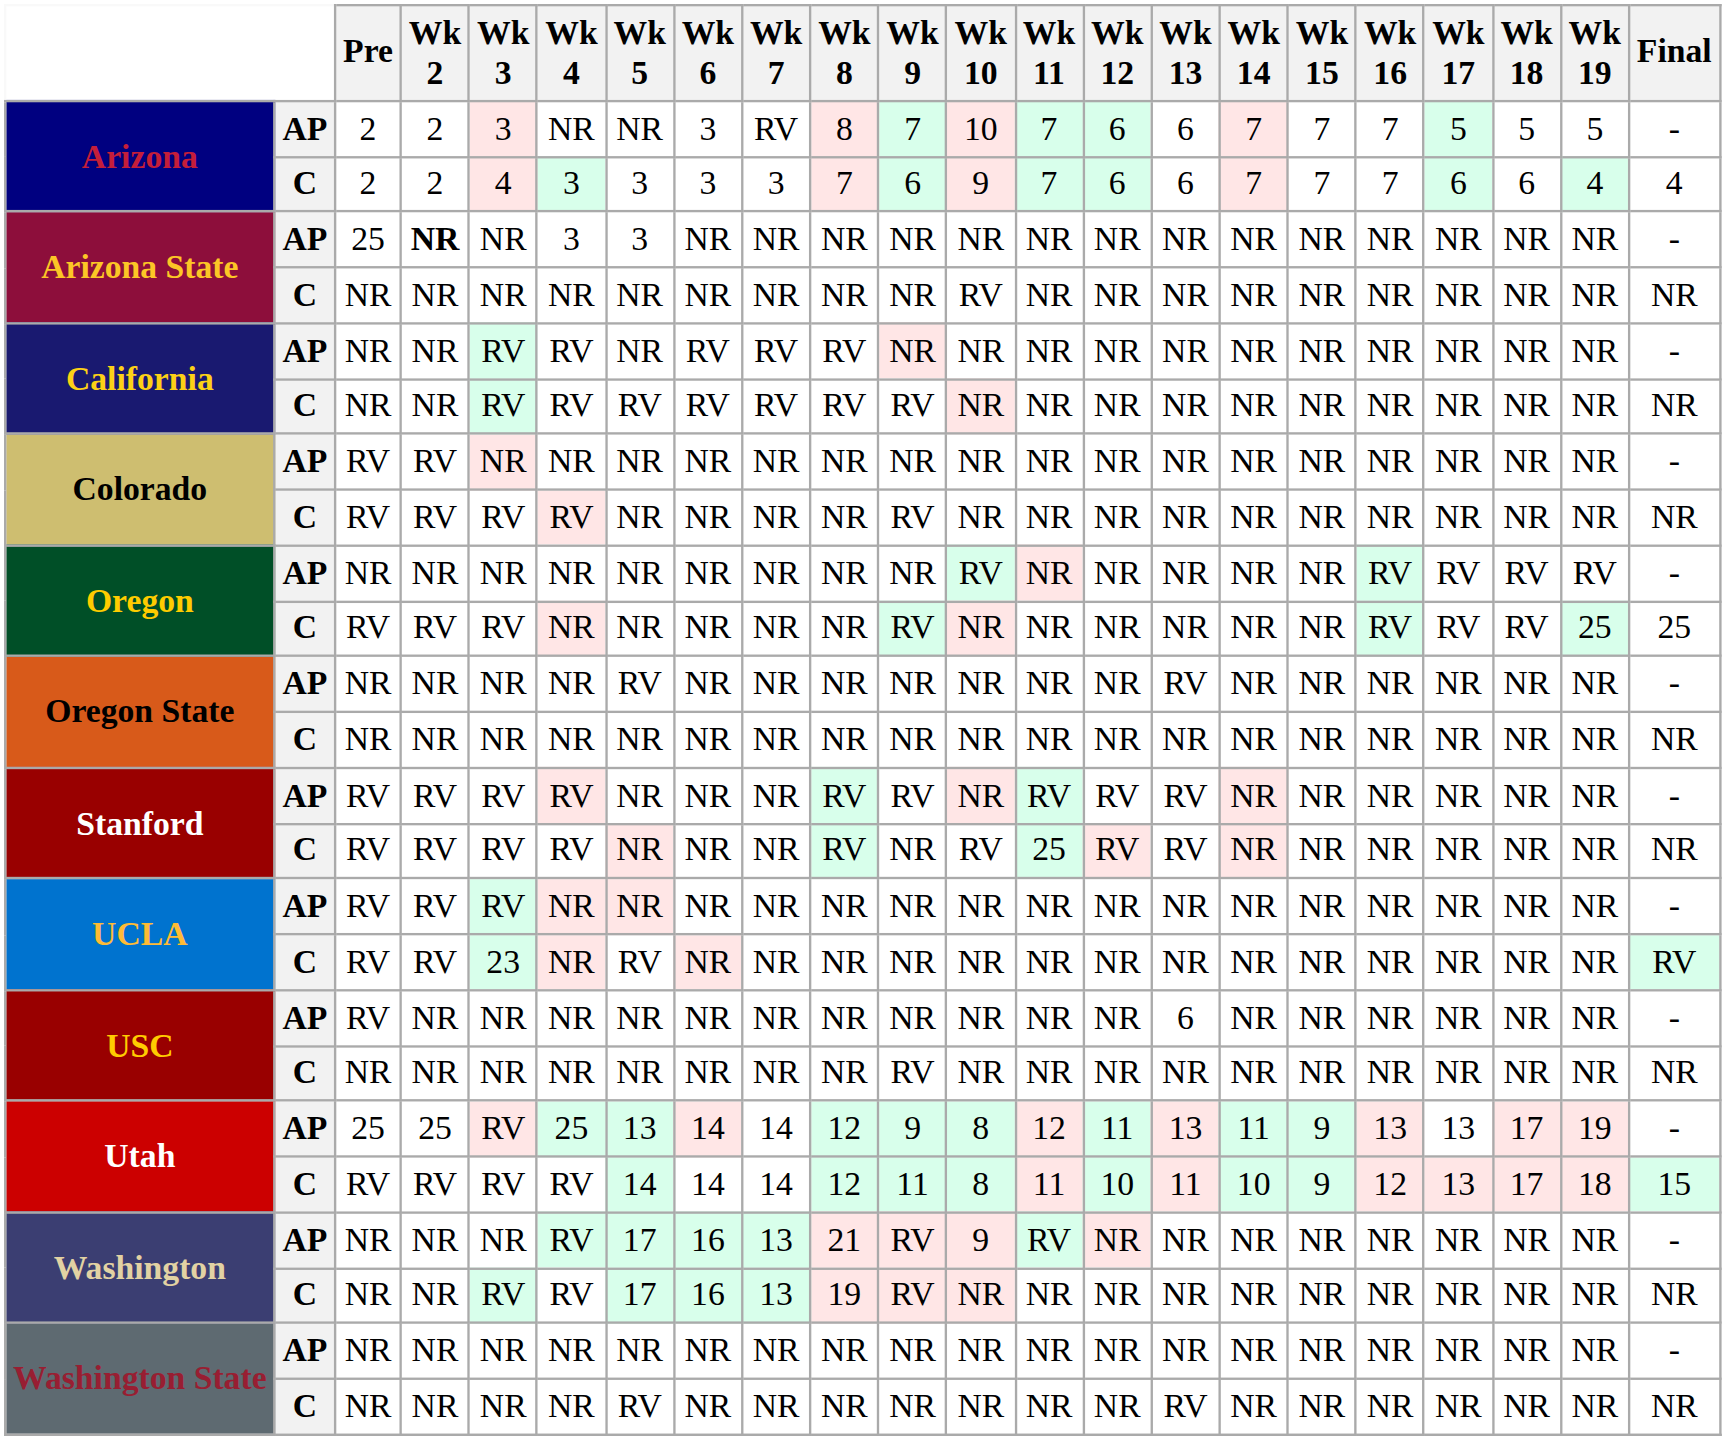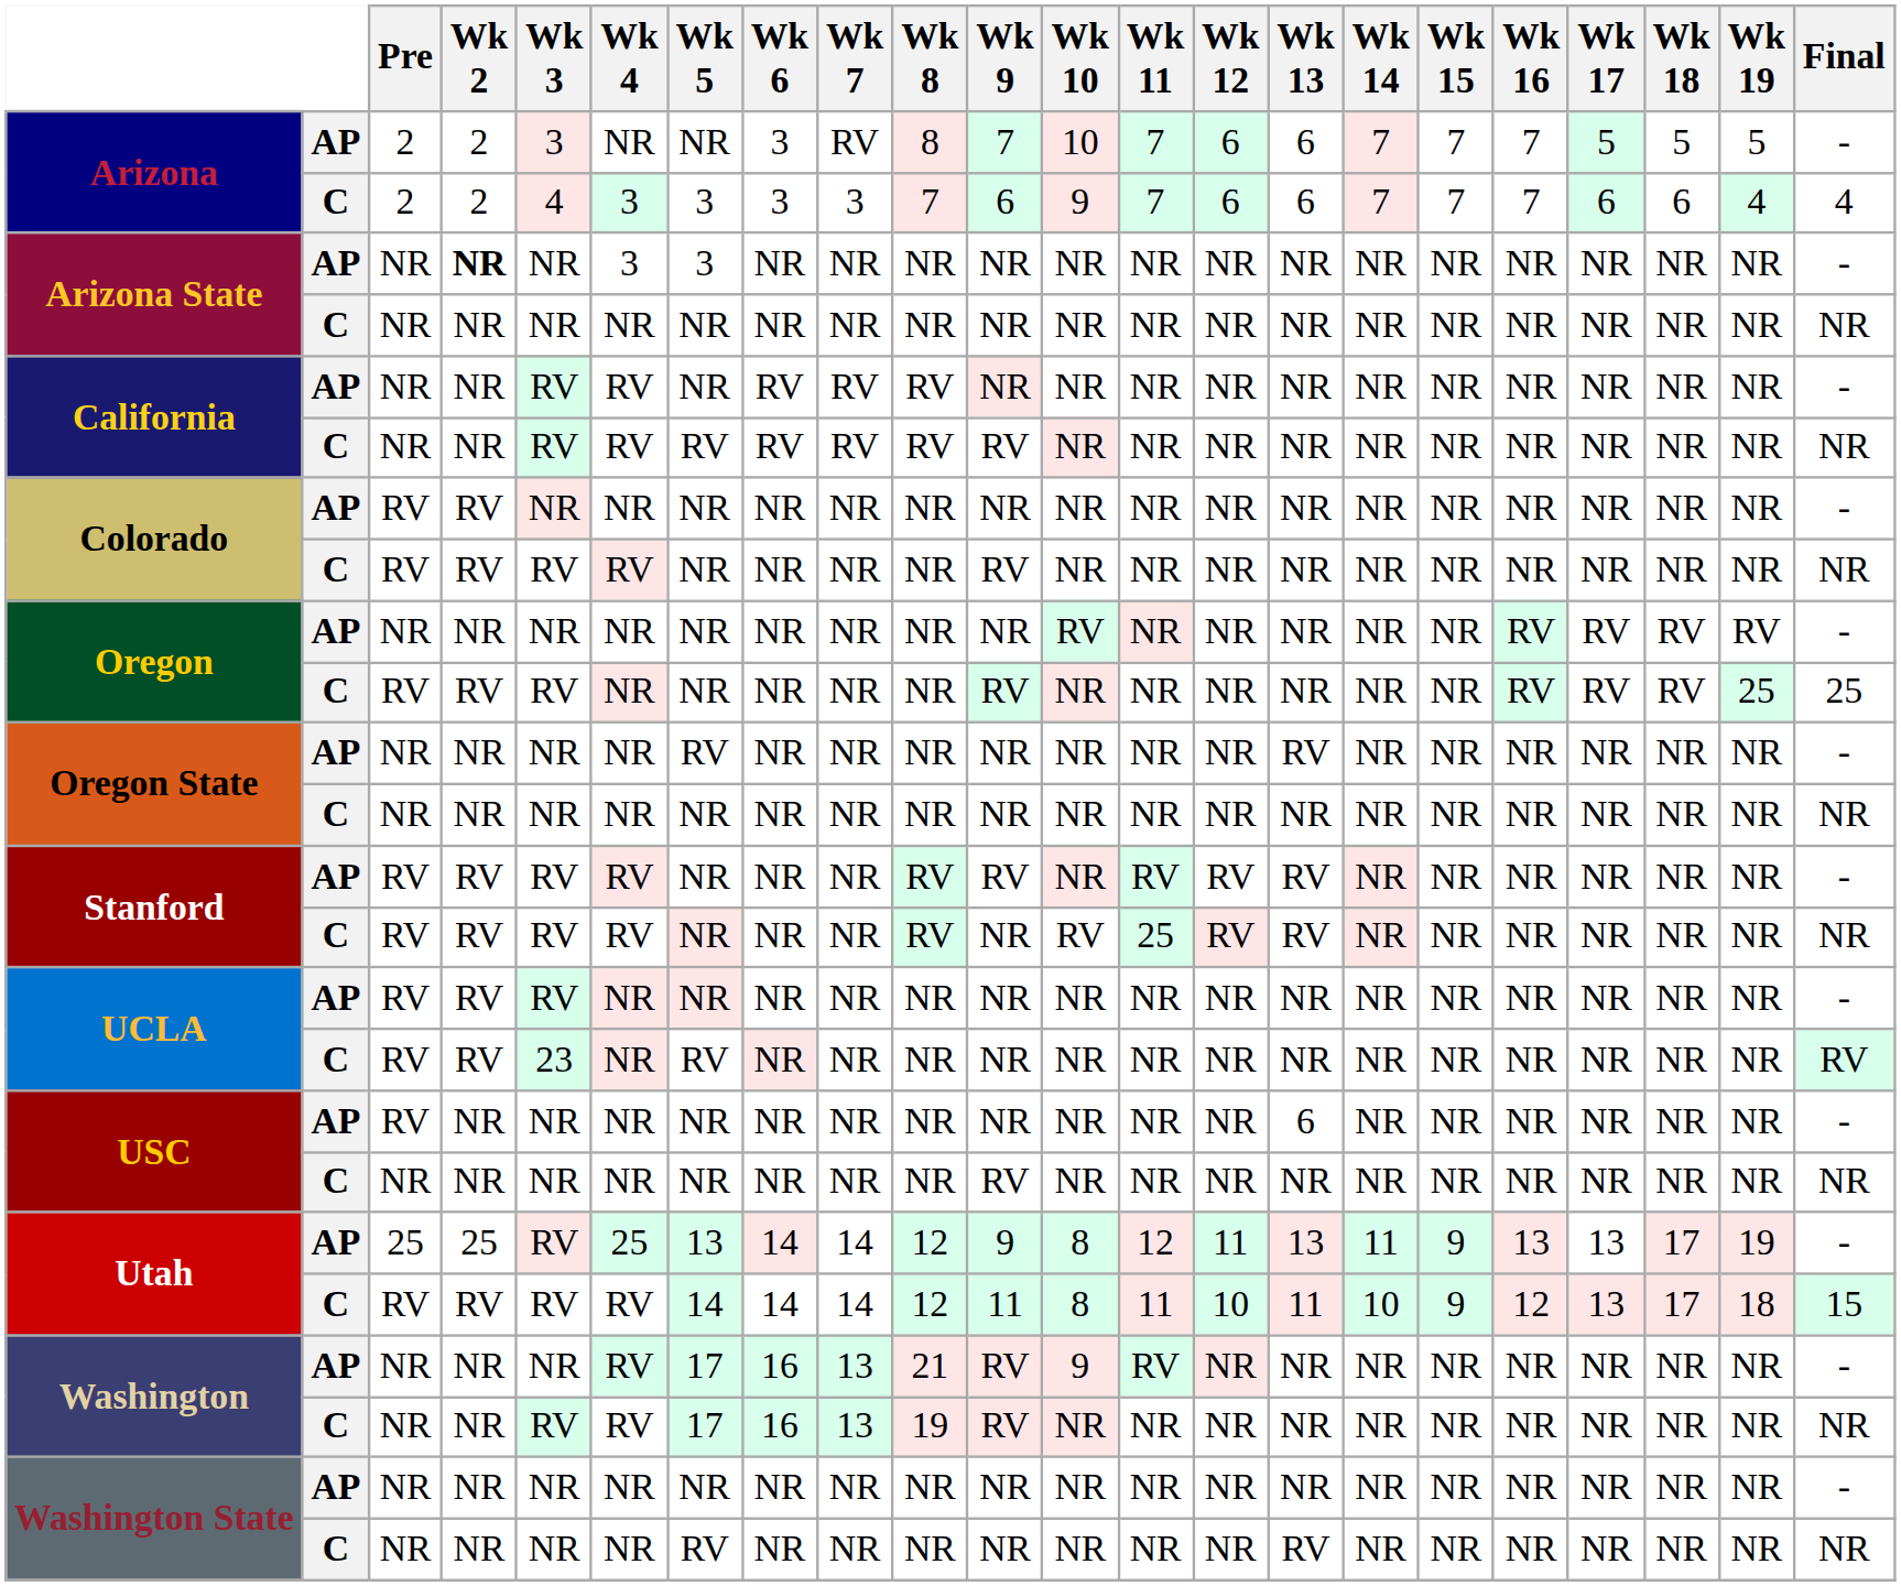Arizona State / AP | Pre: 25 -> NR
Arizona State / C | Wk 10: RV -> NR
